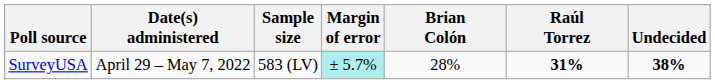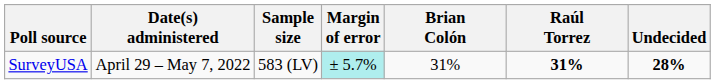SurveyUSA | Brian Colón: 28% -> 31%
SurveyUSA | Undecided: 38% -> 28%
